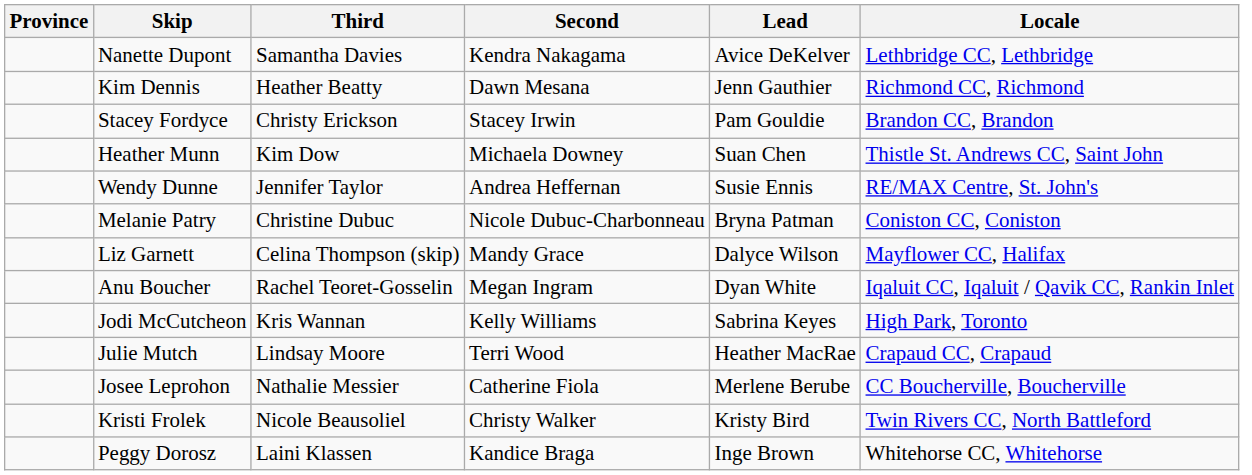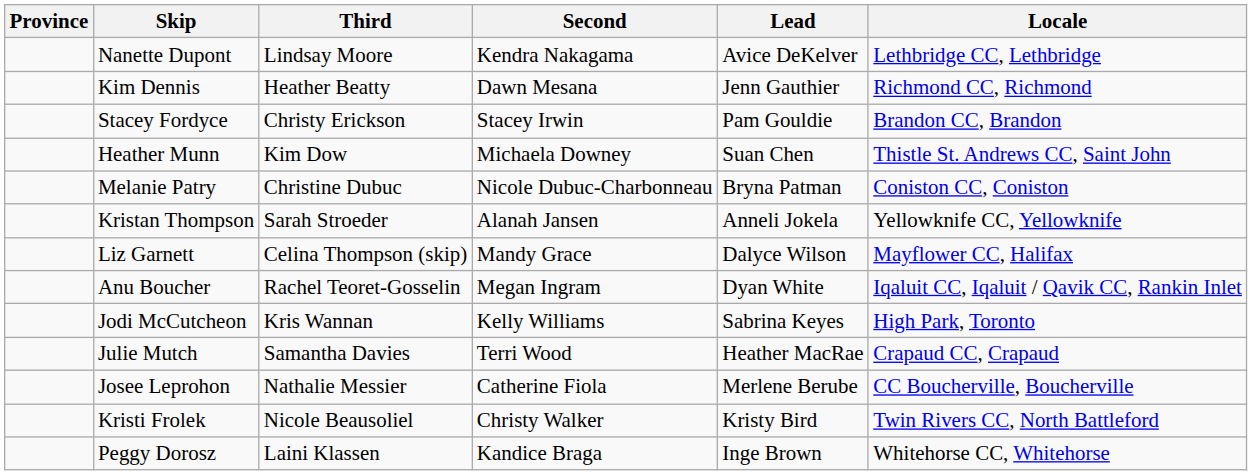Nanette Dupont | Third: Samantha Davies -> Lindsay Moore
- row: Wendy Dunne | Jennifer Taylor | Andrea Heffernan | Susie Ennis | RE/MAX Centre, St. John's
+ row: Kristan Thompson | Sarah Stroeder | Alanah Jansen | Anneli Jokela | Yellowknife CC, Yellowknife
Julie Mutch | Third: Lindsay Moore -> Samantha Davies
